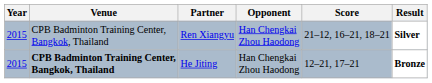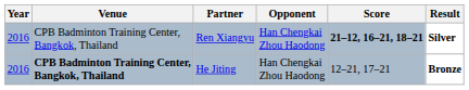Ren Xiangyu | Year: 2015 -> 2016
Ren Xiangyu | Score: normal -> bold
He Jiting | Year: 2015 -> 2016
